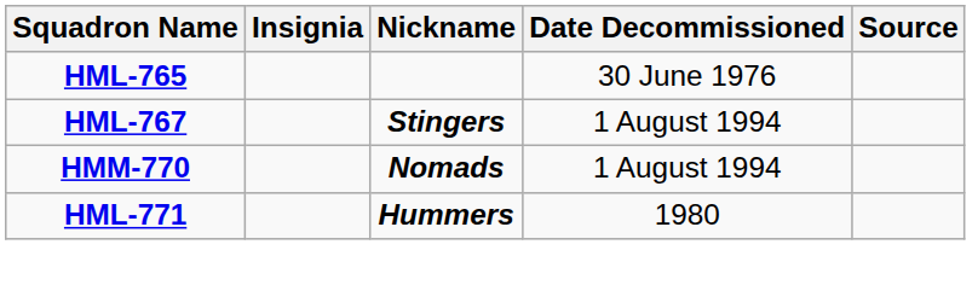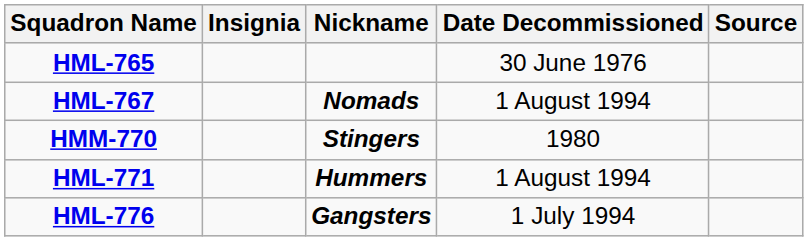HML-767 | Nickname: Stingers -> Nomads
HMM-770 | Nickname: Nomads -> Stingers
HMM-770 | Date Decommissioned: 1 August 1994 -> 1980
HML-771 | Date Decommissioned: 1980 -> 1 August 1994
+ row: HML-776 | Gangsters | 1 July 1994
